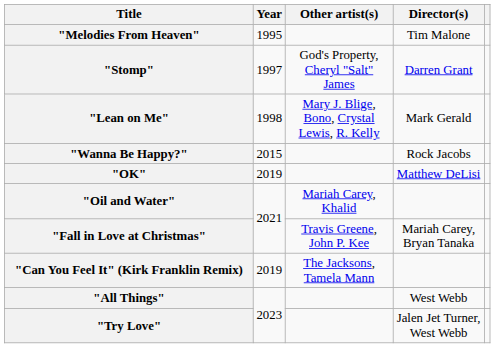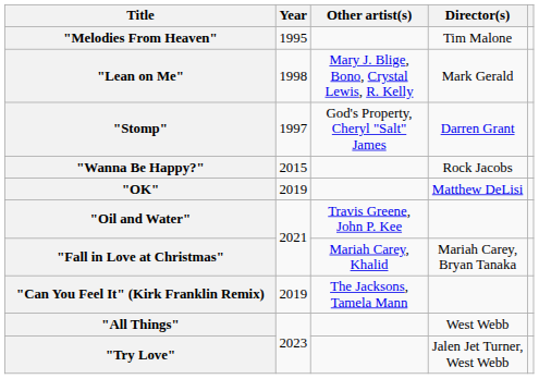rows swapped: "Stomp" <-> "Lean on Me"
"Oil and Water" | Other artist(s): Mariah Carey, Khalid -> Travis Greene, John P. Kee
"Fall in Love at Christmas" | Other artist(s): Travis Greene, John P. Kee -> Mariah Carey, Khalid
